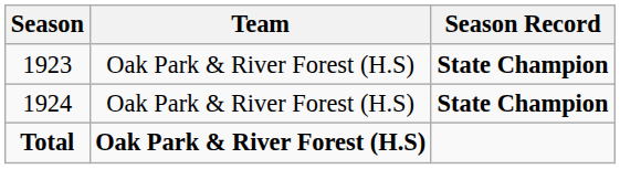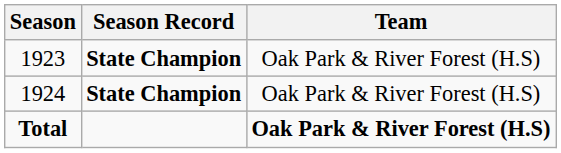columns swapped: Team <-> Season Record
